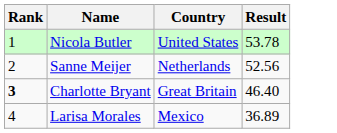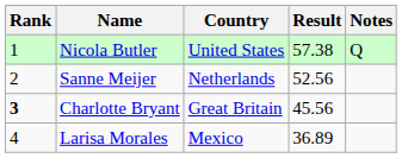+ column: Notes | Q
Nicola Butler | Result: 53.78 -> 57.38
Charlotte Bryant | Result: 46.40 -> 45.56
